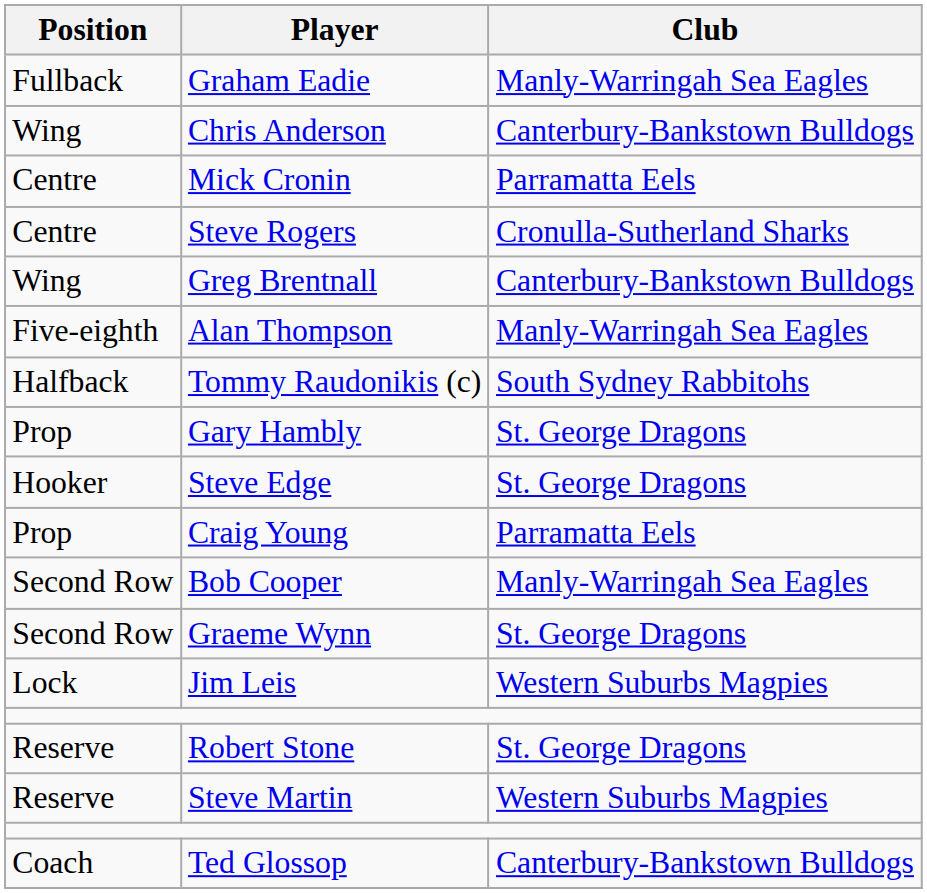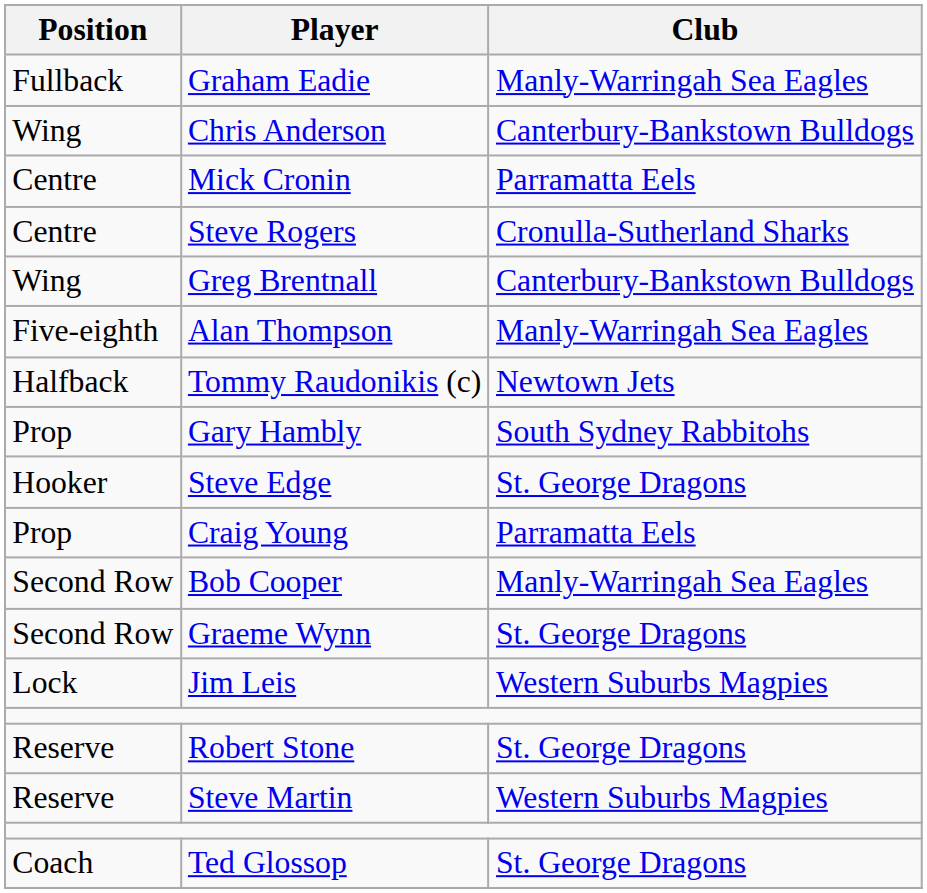Tommy Raudonikis (c) | Club: South Sydney Rabbitohs -> Newtown Jets
Gary Hambly | Club: St. George Dragons -> South Sydney Rabbitohs
Ted Glossop | Club: Canterbury-Bankstown Bulldogs -> St. George Dragons
